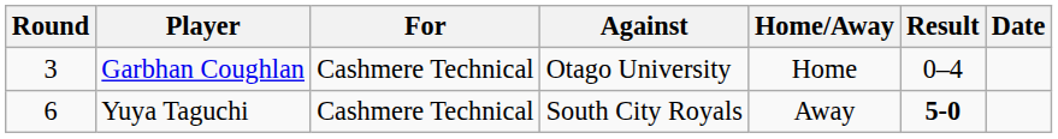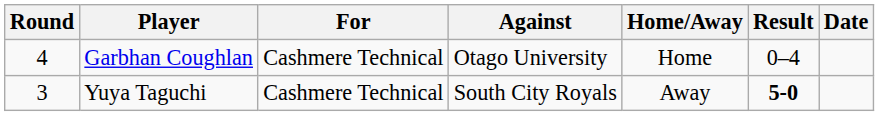Garbhan Coughlan | Round: 3 -> 4
Yuya Taguchi | Round: 6 -> 3
